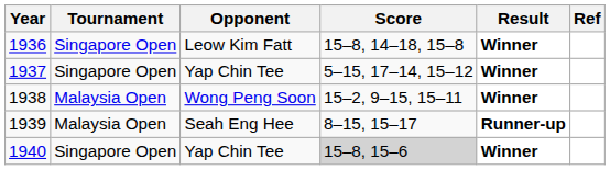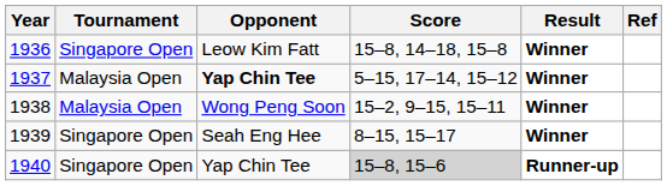1937 | Tournament: Singapore Open -> Malaysia Open
1937 | Opponent: normal -> bold
1939 | Tournament: Malaysia Open -> Singapore Open
1939 | Result: Runner-up -> Winner
1940 | Result: Winner -> Runner-up
